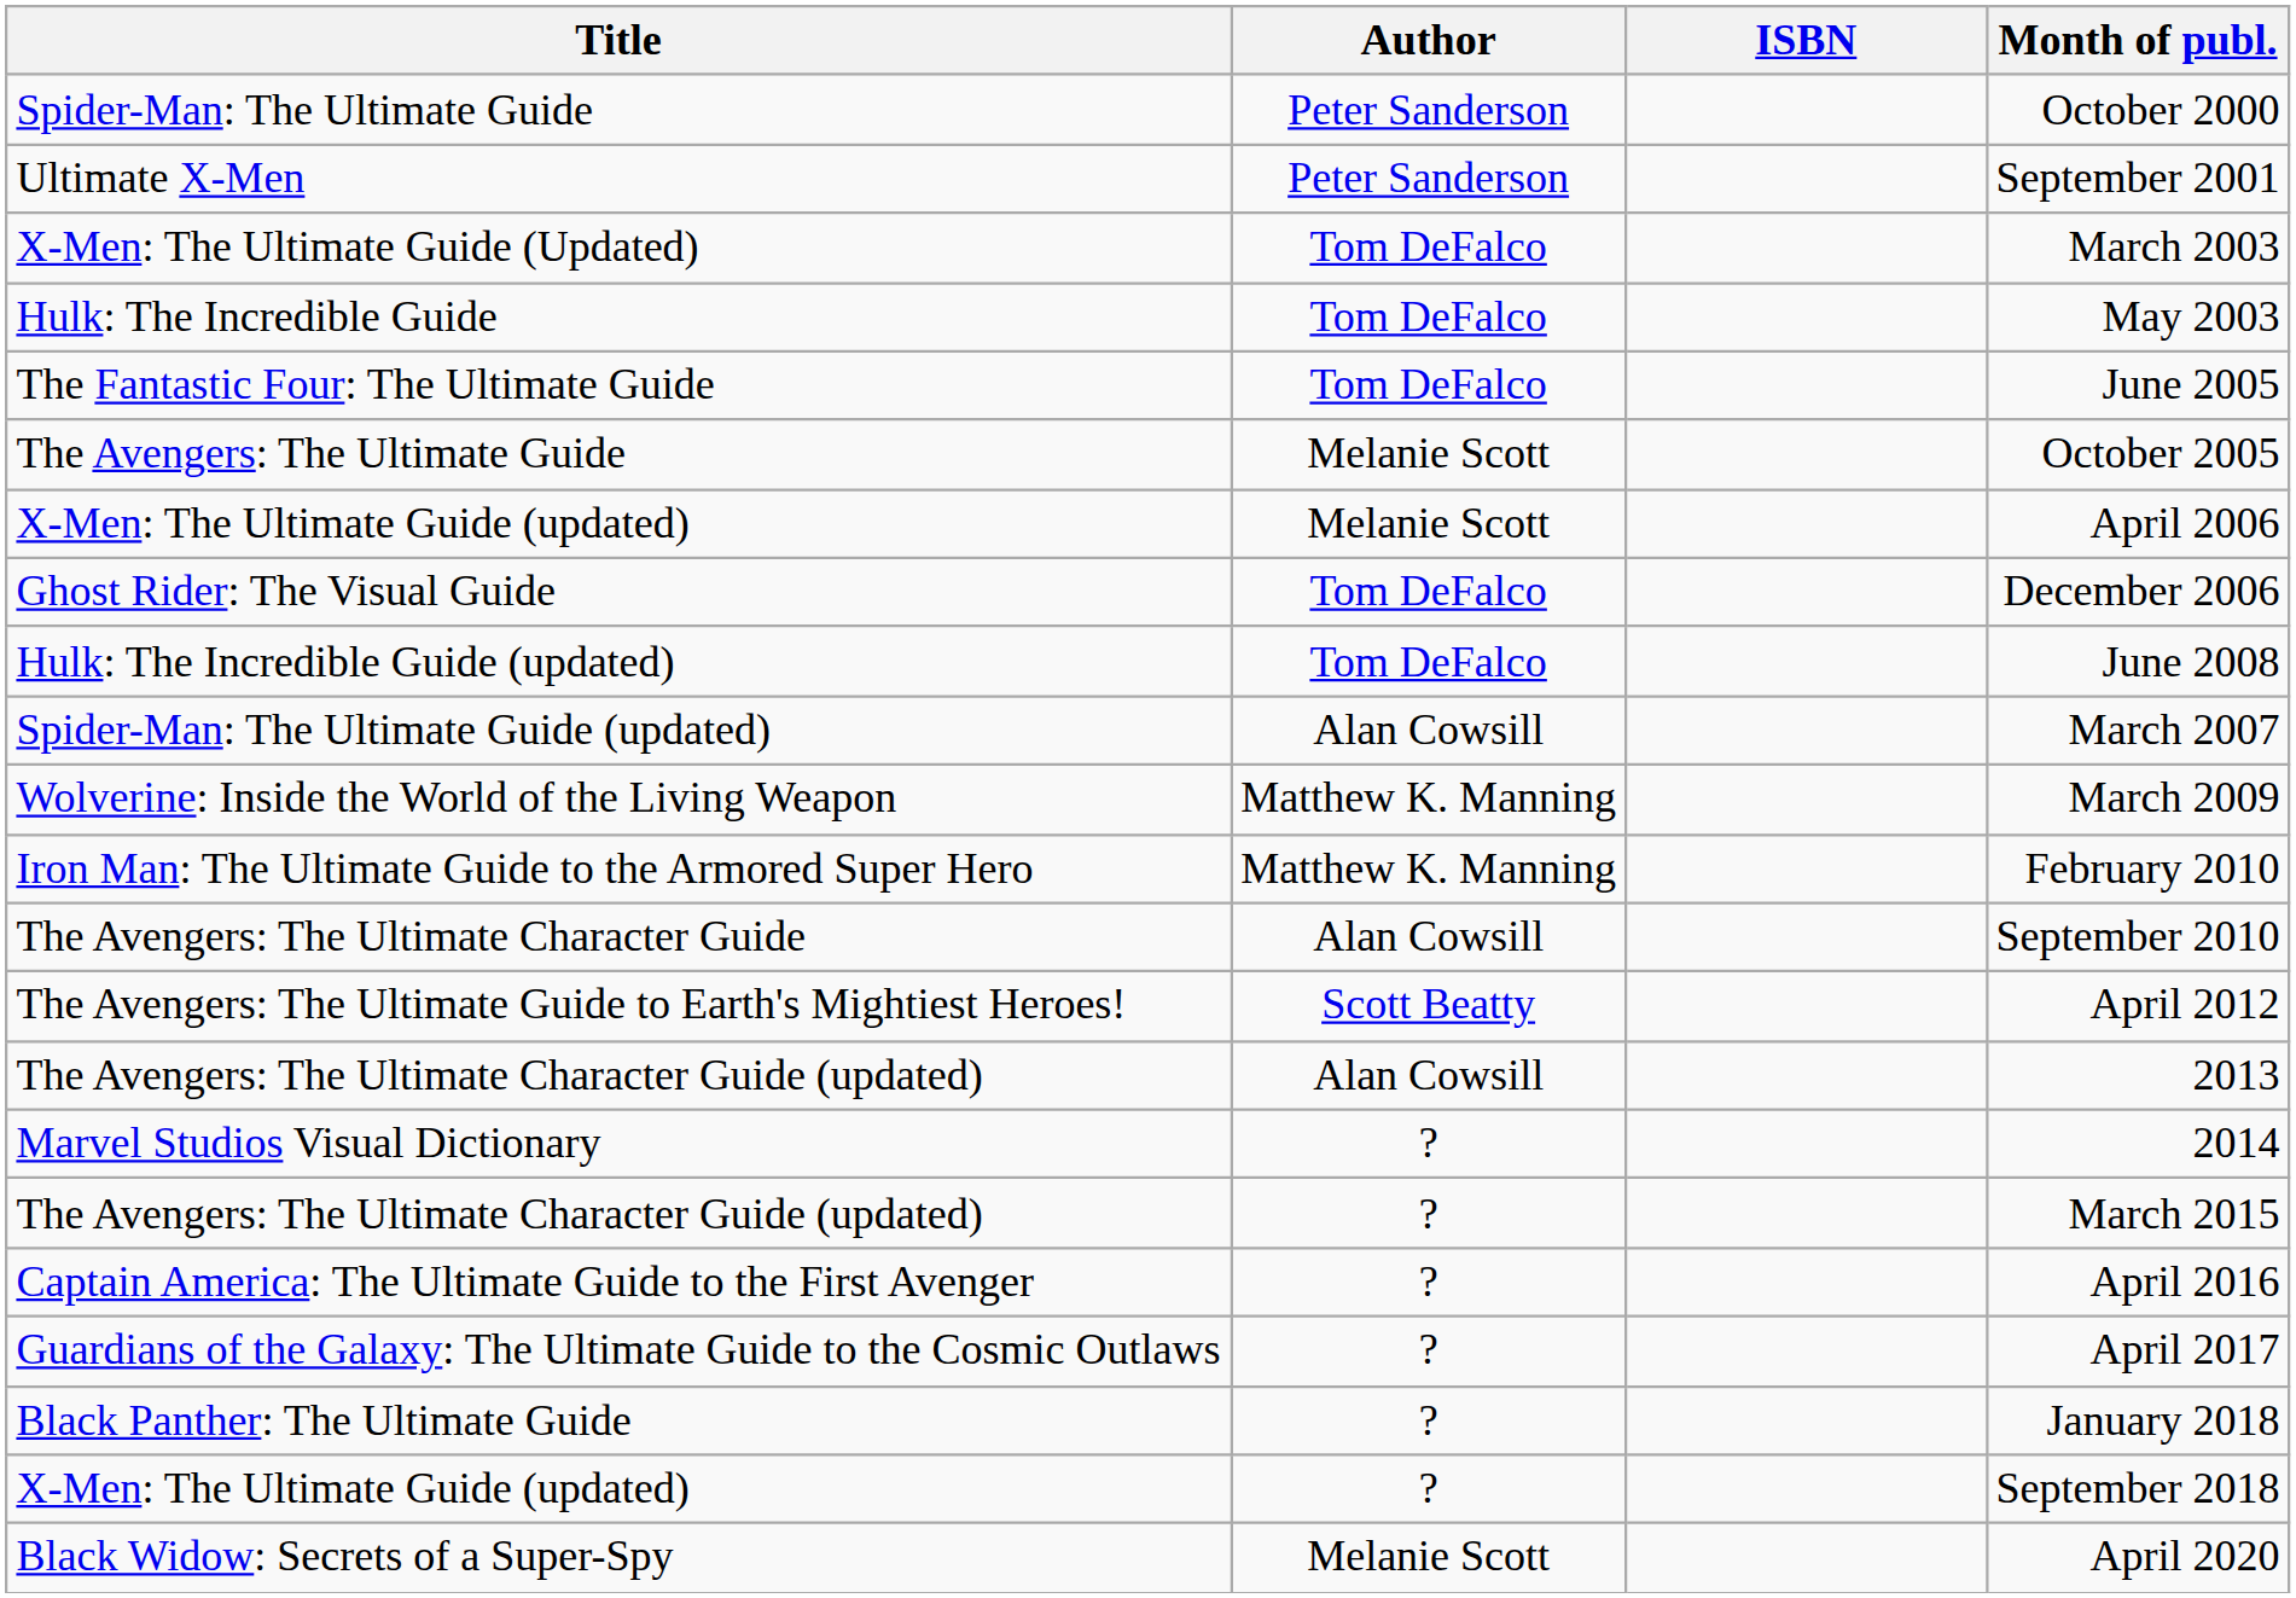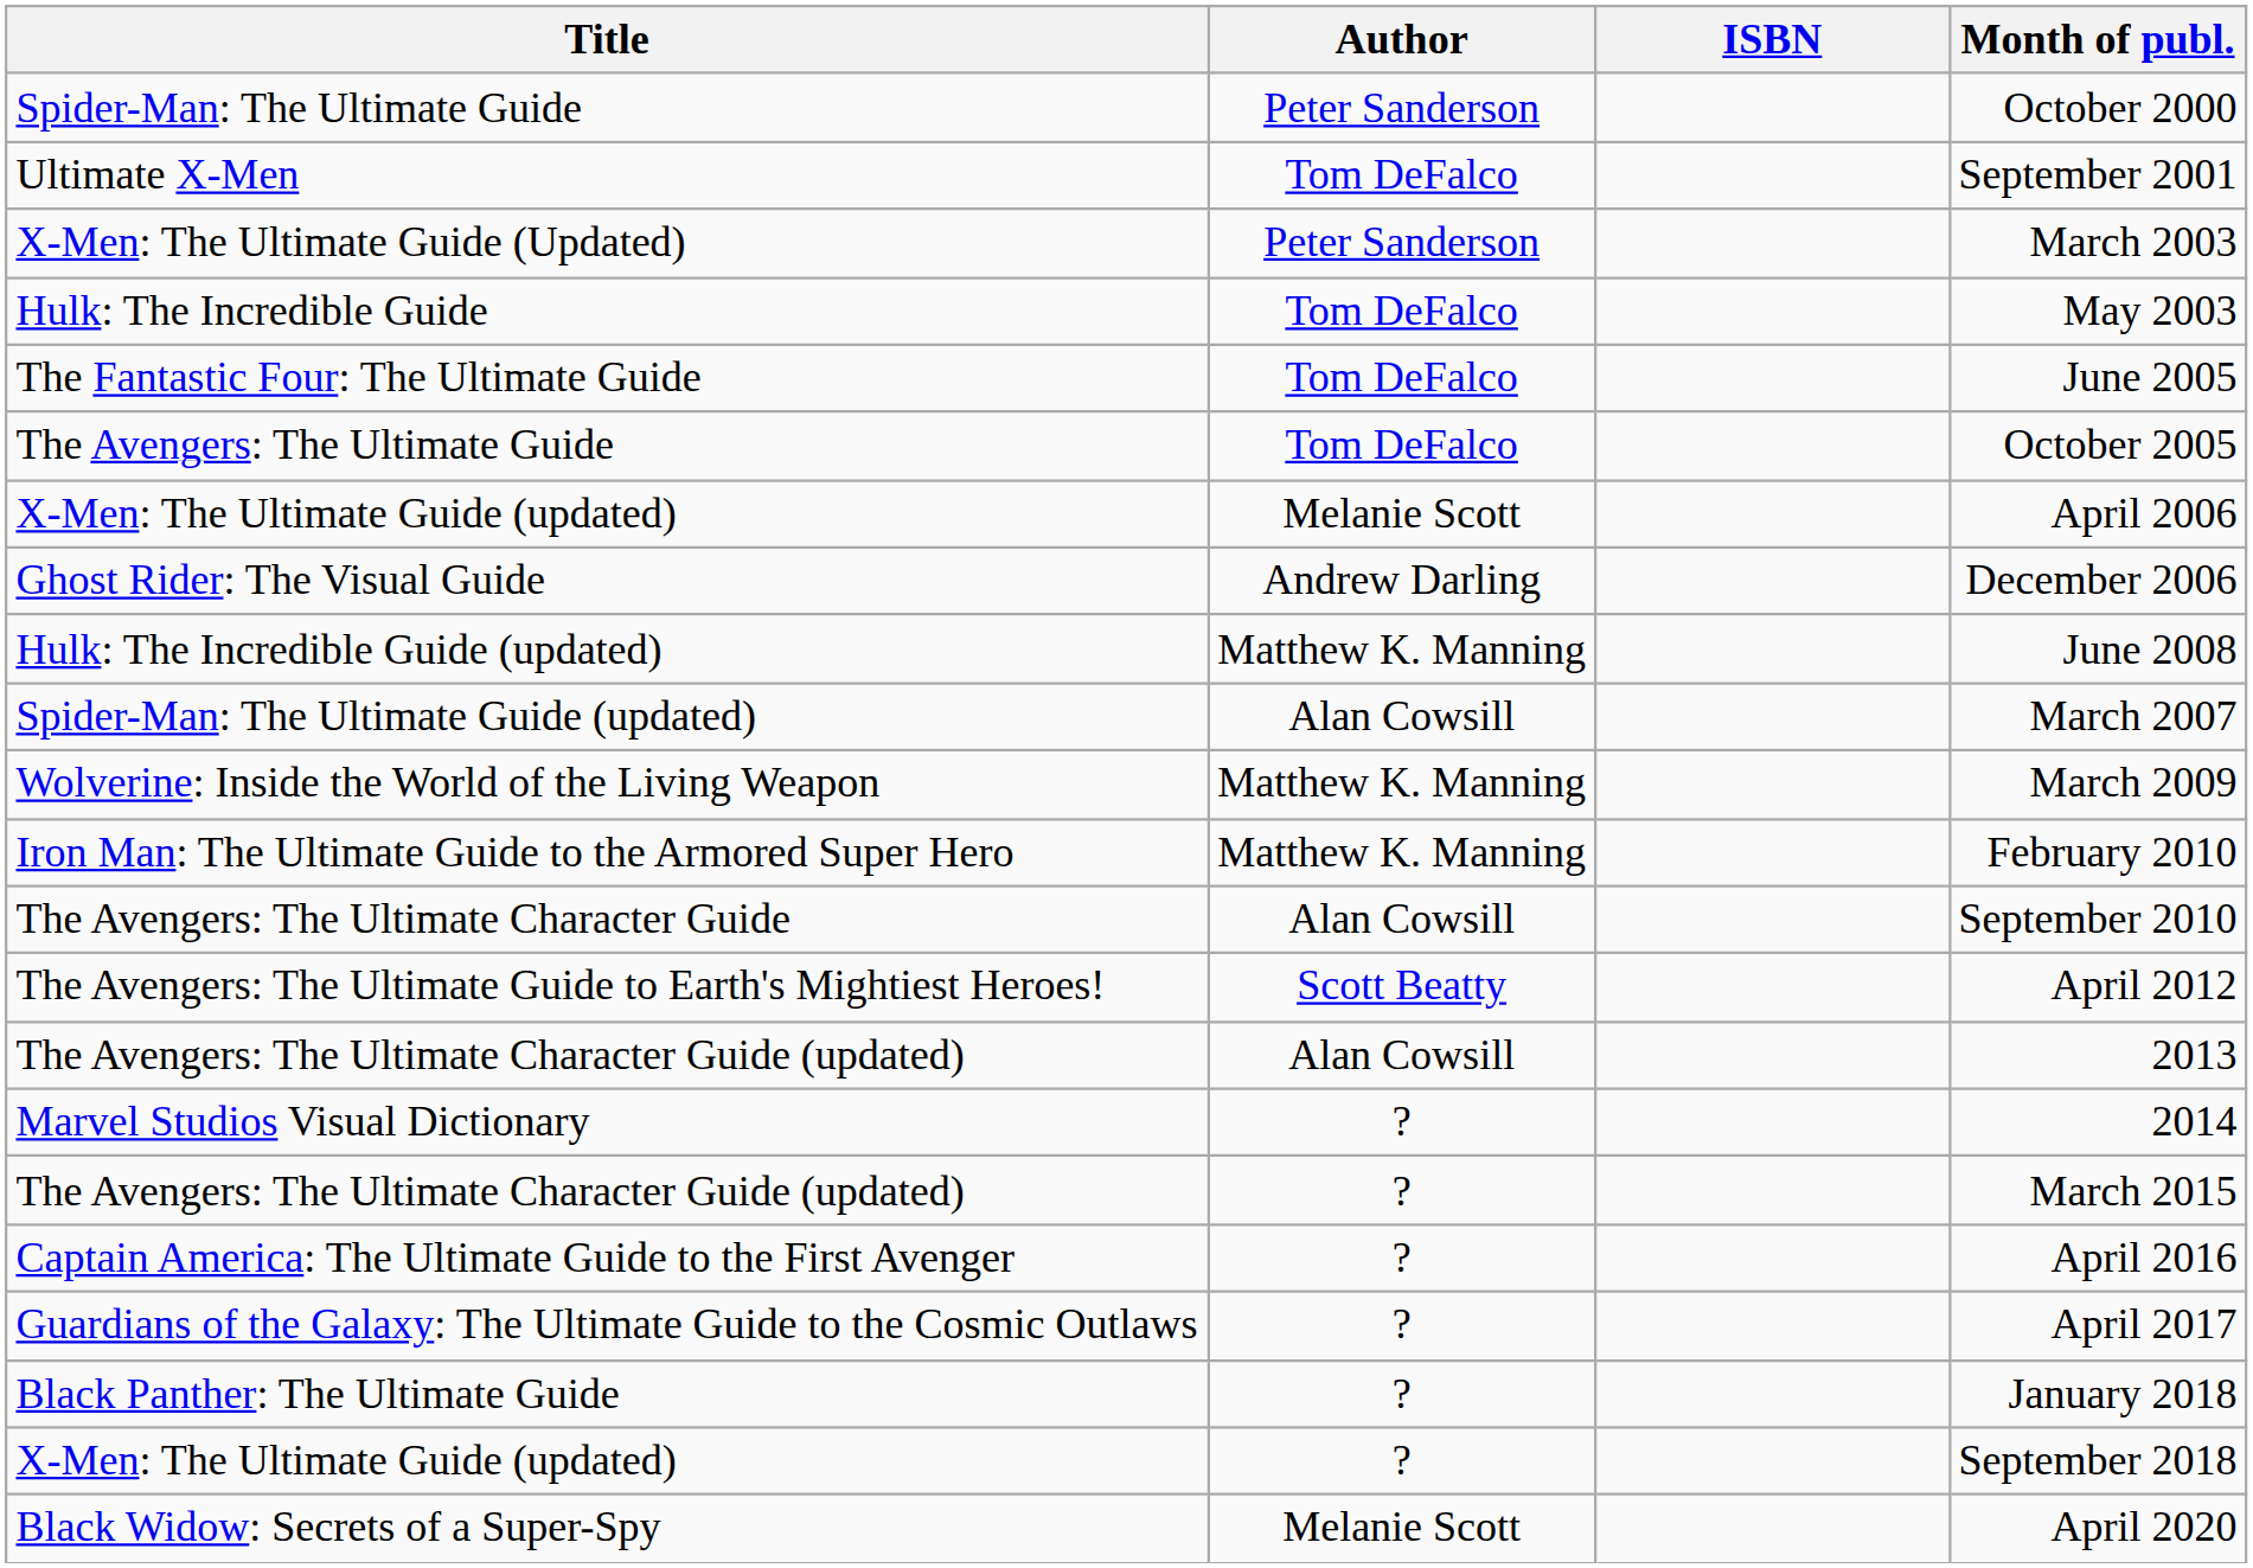September 2001 | Author: Peter Sanderson -> Tom DeFalco
March 2003 | Author: Tom DeFalco -> Peter Sanderson
October 2005 | Author: Melanie Scott -> Tom DeFalco
December 2006 | Author: Tom DeFalco -> Andrew Darling
June 2008 | Author: Tom DeFalco -> Matthew K. Manning
